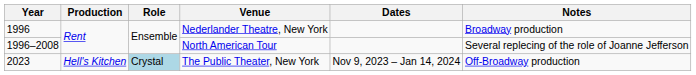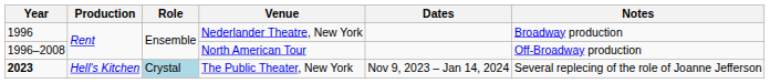North American Tour | Notes: Several replecing of the role of Joanne Jefferson -> Off-Broadway production
The Public Theater, New York | Year: normal -> bold
The Public Theater, New York | Notes: Off-Broadway production -> Several replecing of the role of Joanne Jefferson
